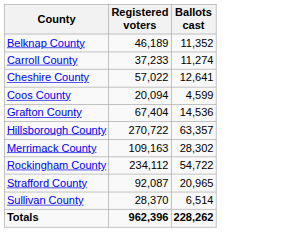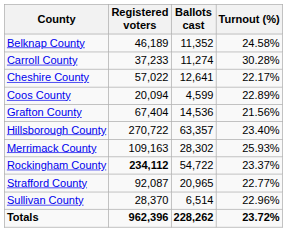+ column: Turnout (%) | 24.58% | 30.28% | 22.17% | 22.89% | 21.56% | 23.40% | 25.93% | 23.37% | 22.77% | 22.96% | 23.72%
Rockingham County | Registered voters: normal -> bold
